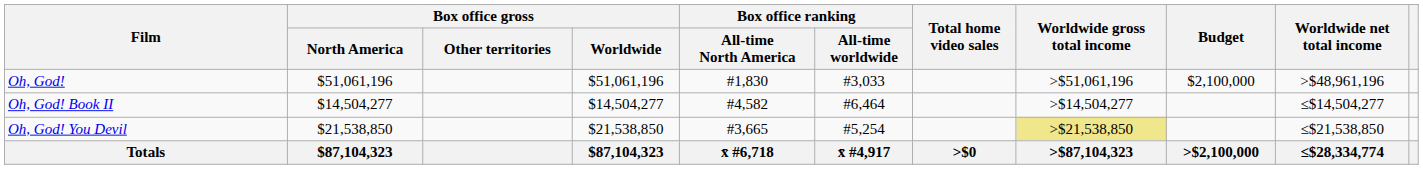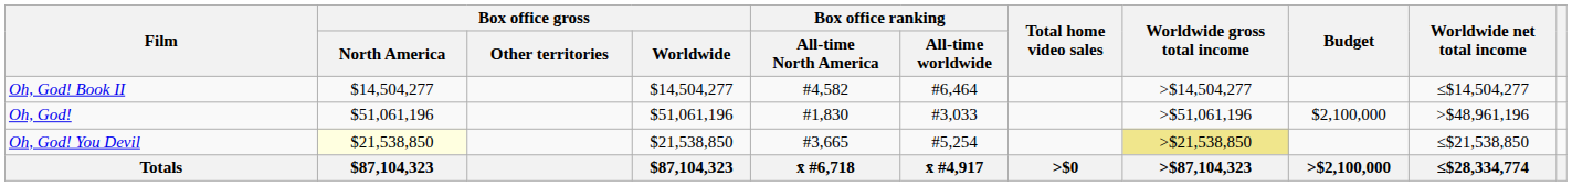rows swapped: Oh, God! <-> Oh, God! Book II
Oh, God! You Devil | Box office gross / North America: no background -> lightyellow background
